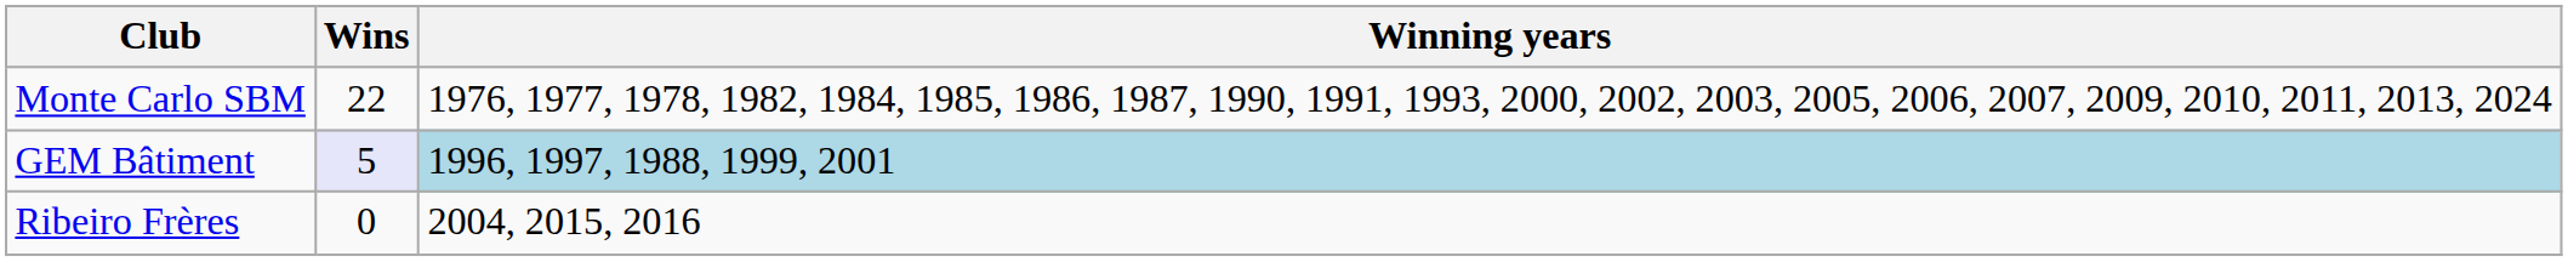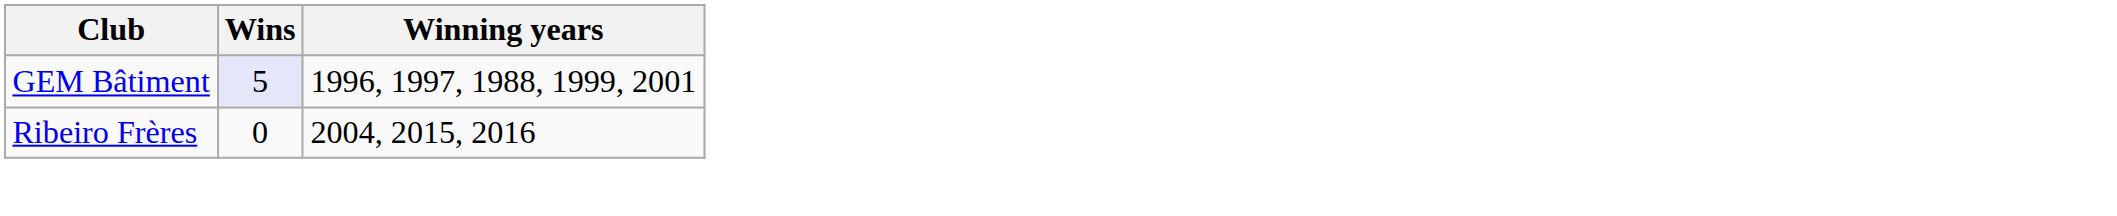- row: Monte Carlo SBM | 22 | 1976, 1977, 1978, 1982, 1984, 1985, 1986, 1987, 1990, 1991, 1993, 2000, 2002, 2003, 2005, 2006, 2007, 2009, 2010, 2011, 2013, 2024
GEM Bâtiment | Winning years: lightblue background -> no background
